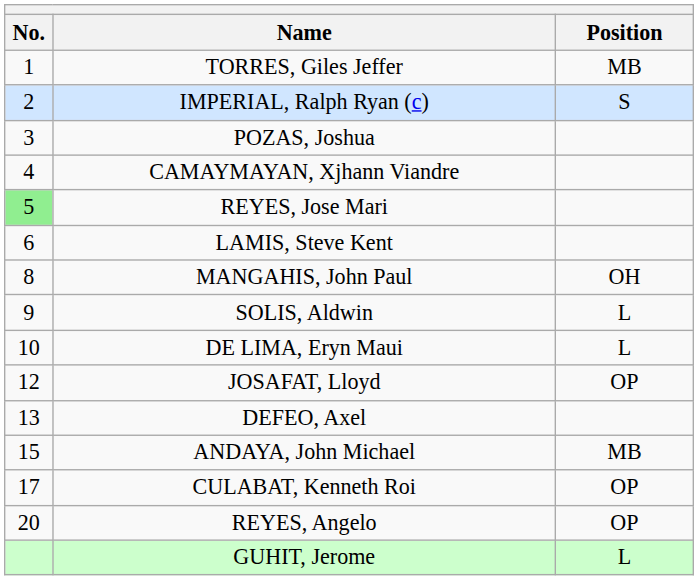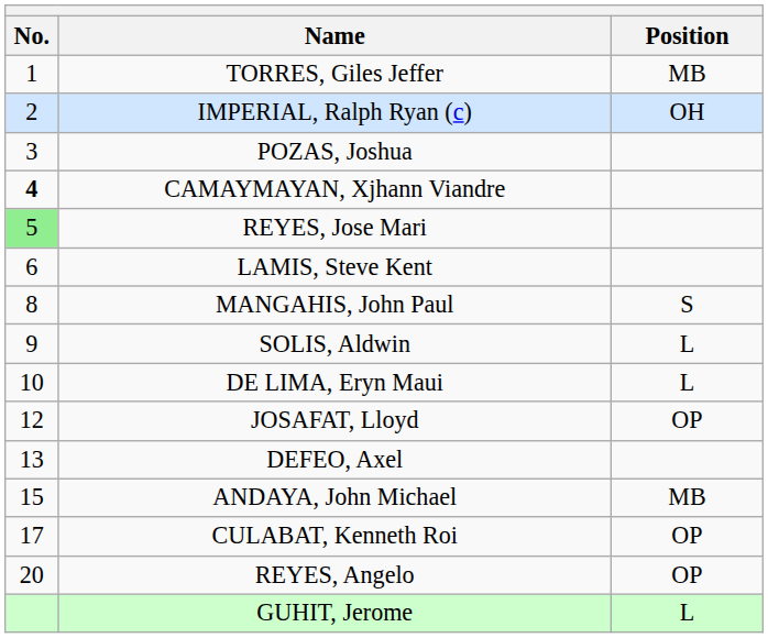IMPERIAL, Ralph Ryan (c) | Position: S -> OH
CAMAYMAYAN, Xjhann Viandre | No.: normal -> bold
MANGAHIS, John Paul | Position: OH -> S
